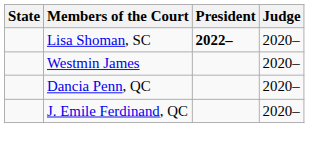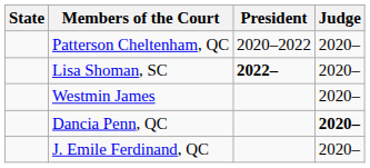+ row: Patterson Cheltenham, QC | 2020–2022 | 2020–
Dancia Penn, QC | Judge: normal -> bold
